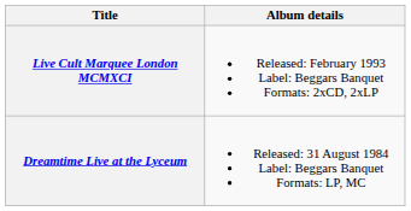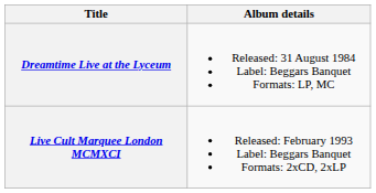rows swapped: Dreamtime Live at the Lyceum <-> Live Cult Marquee London MCMXCI
